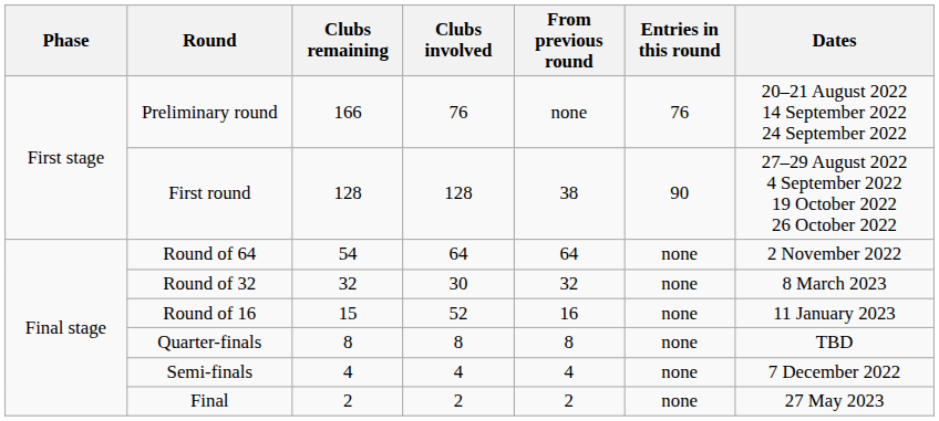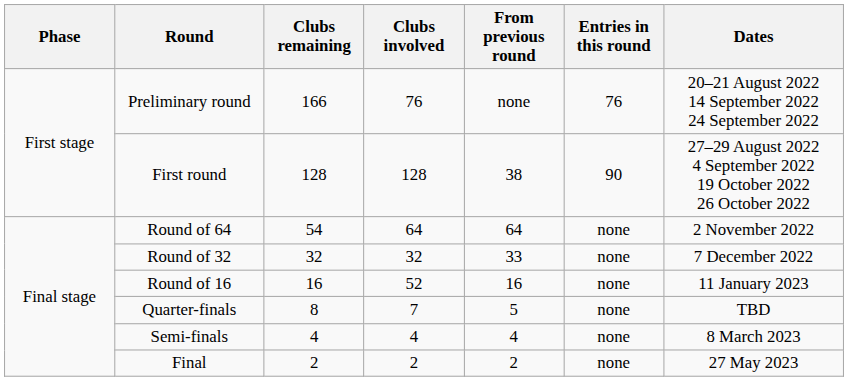Round of 32 | Clubs involved: 30 -> 32
Round of 32 | From previous round: 32 -> 33
Round of 32 | Dates: 8 March 2023 -> 7 December 2022
Round of 16 | Clubs remaining: 15 -> 16
Quarter-finals | Clubs involved: 8 -> 7
Quarter-finals | From previous round: 8 -> 5
Semi-finals | Dates: 7 December 2022 -> 8 March 2023
